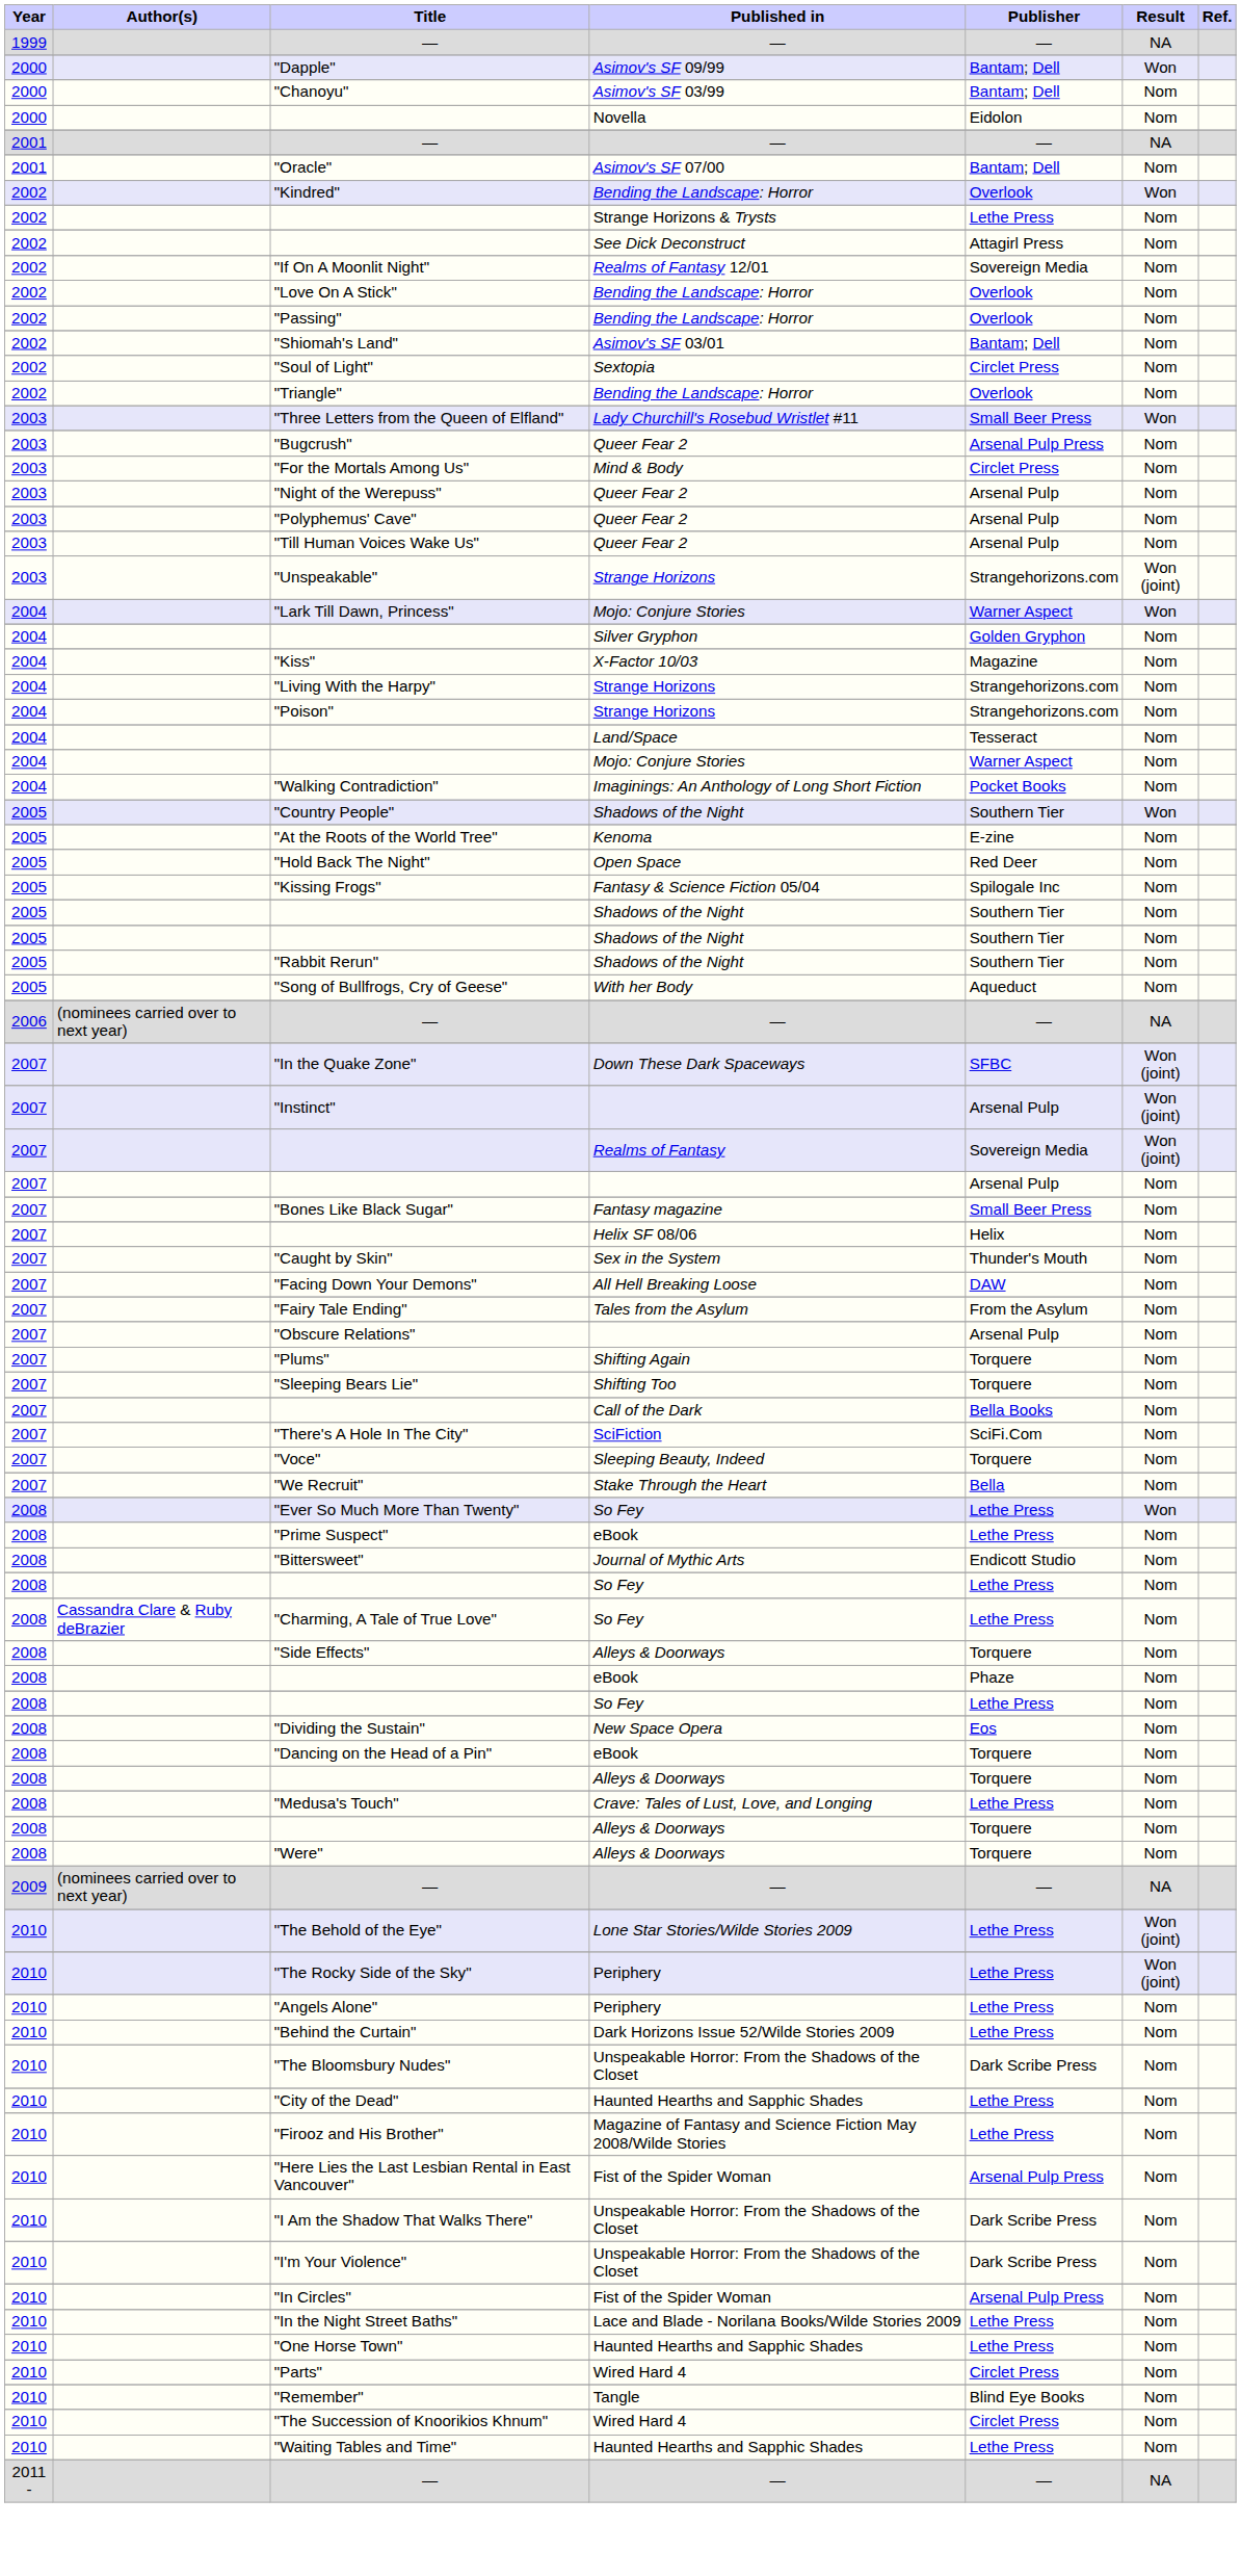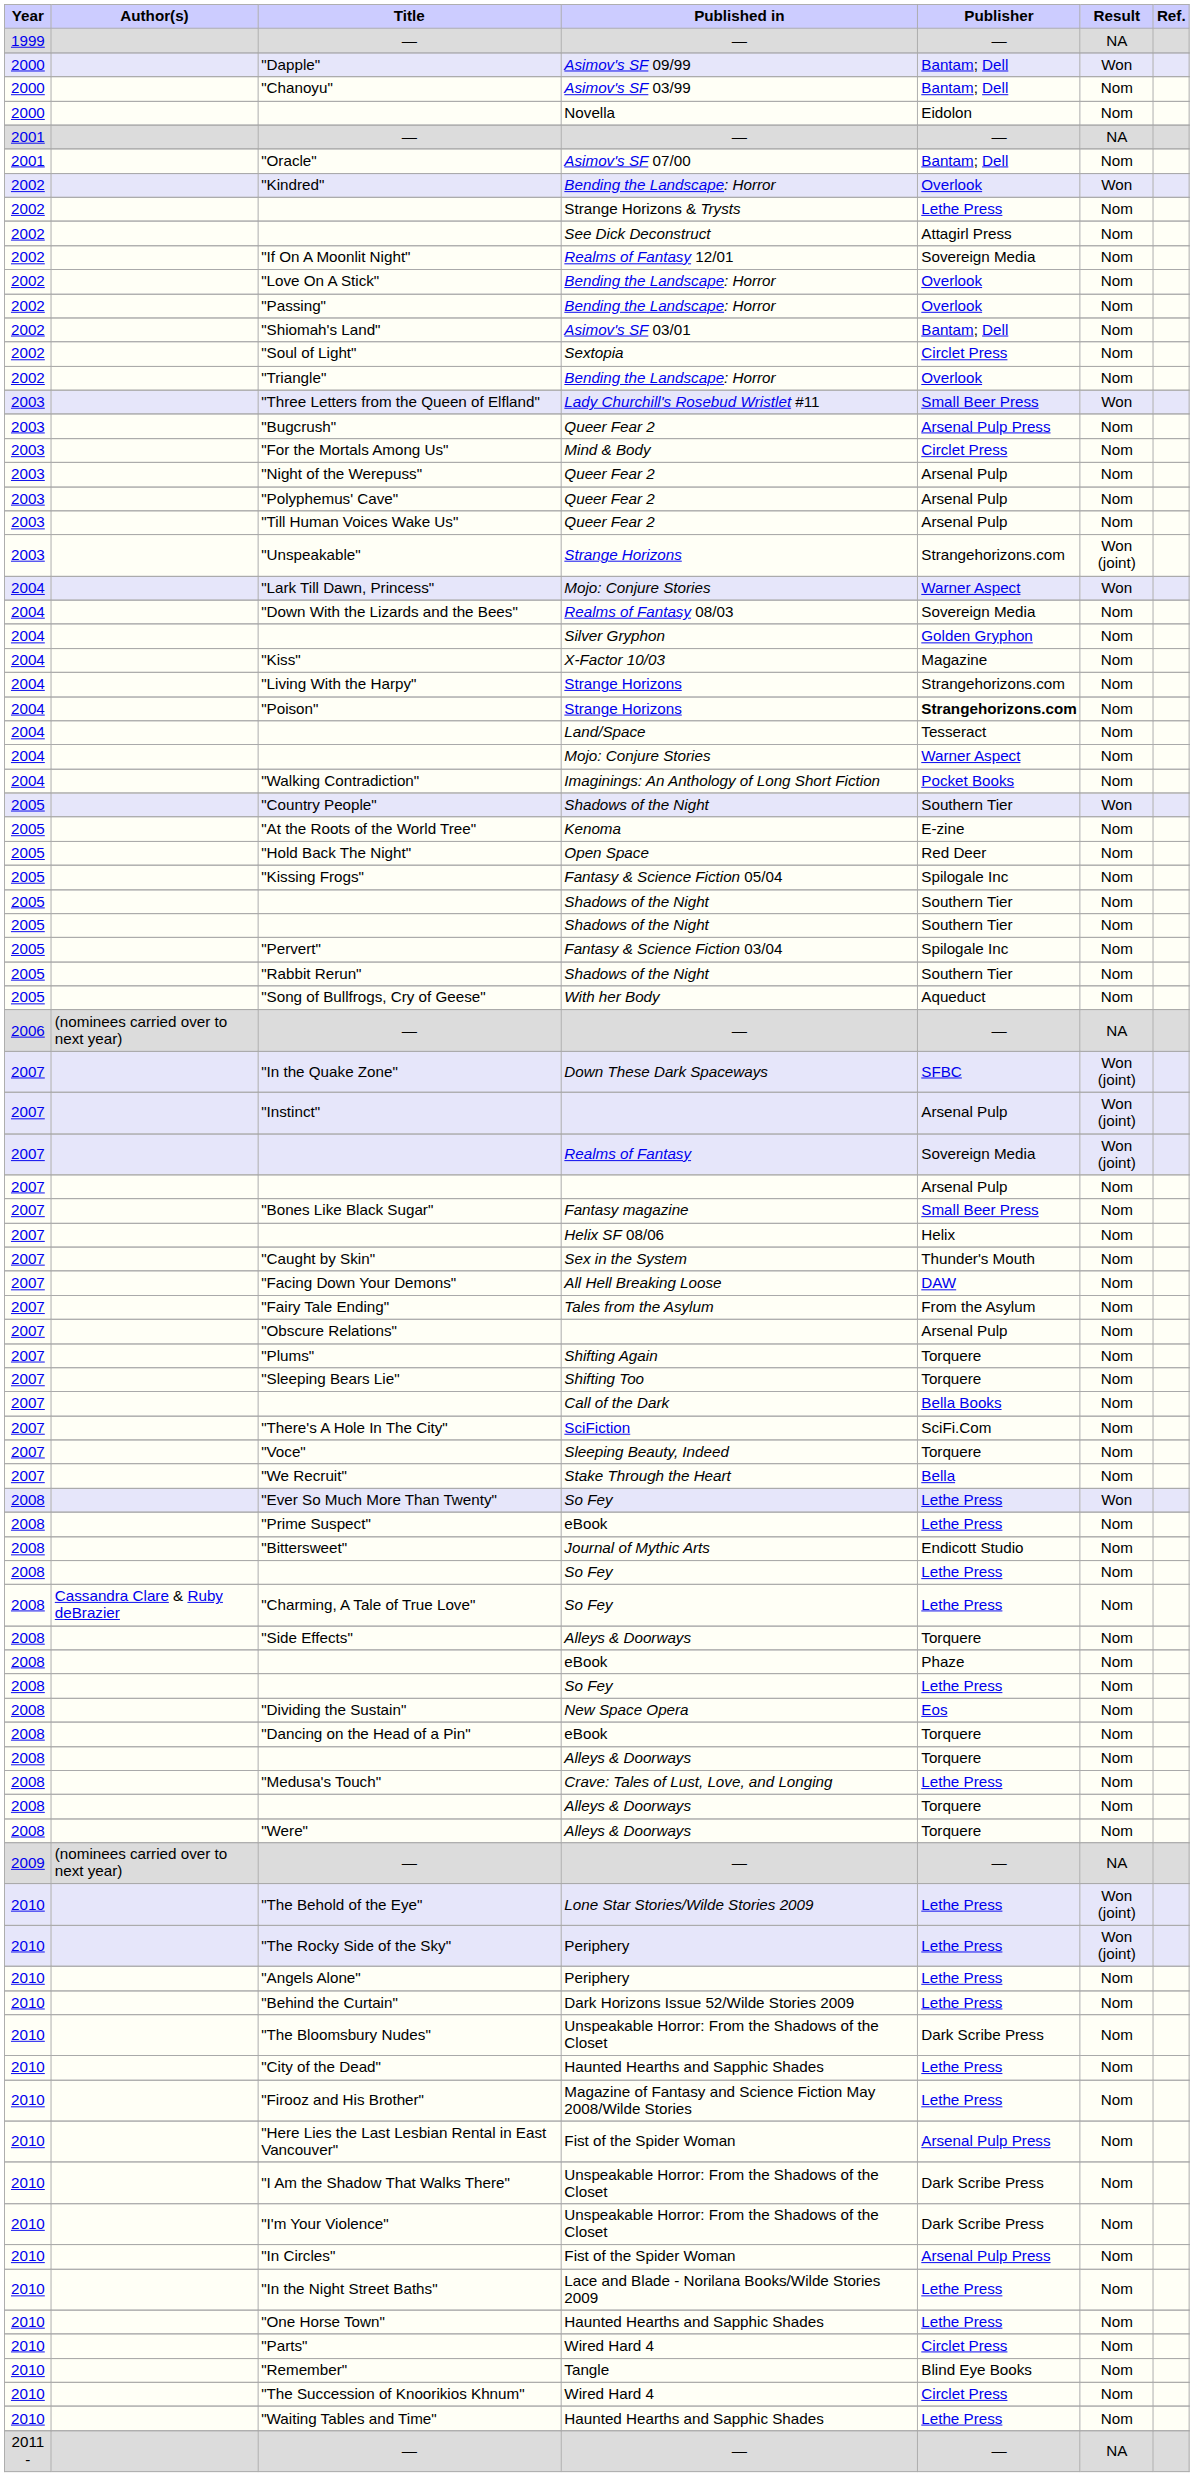+ row: 2004 | "Down With the Lizards and the Bees" | Realms of Fantasy 08/03 | Sovereign Media | Nom
"Poison" | Publisher: normal -> bold
+ row: 2005 | "Pervert" | Fantasy & Science Fiction 03/04 | Spilogale Inc | Nom
